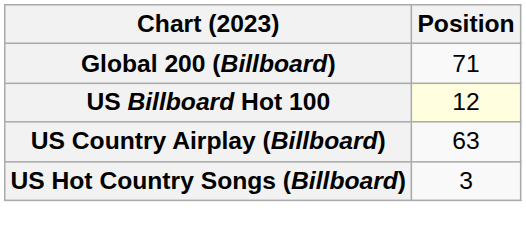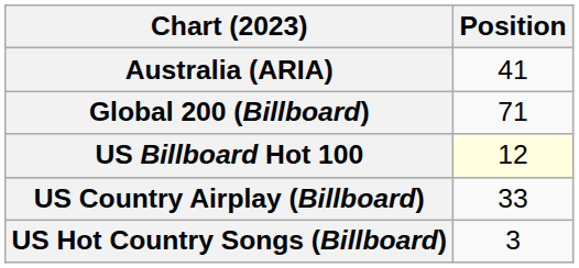+ row: Australia (ARIA) | 41
US Country Airplay (Billboard) | Position: 63 -> 33
